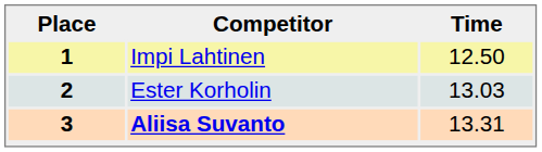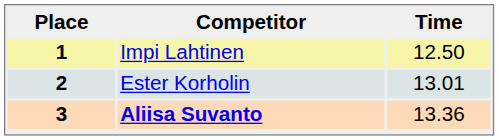2 | Time: 13.03 -> 13.01
3 | Time: 13.31 -> 13.36
